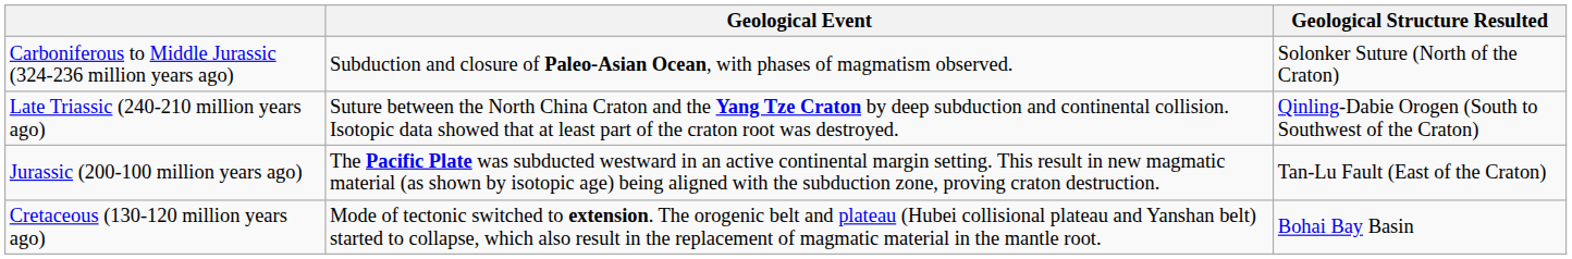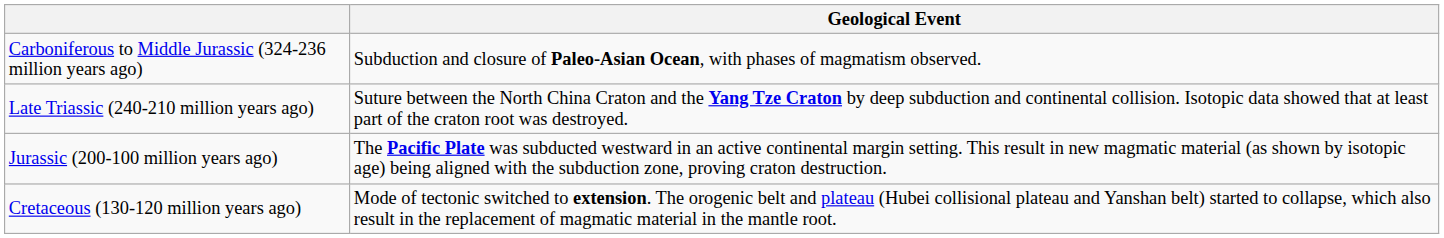- column: Geological Structure Resulted | Solonker Suture (North of the Craton) | Qinling-Dabie Orogen (South to Southwest of the Craton) | Tan-Lu Fault (East of the Craton) | Bohai Bay Basin
